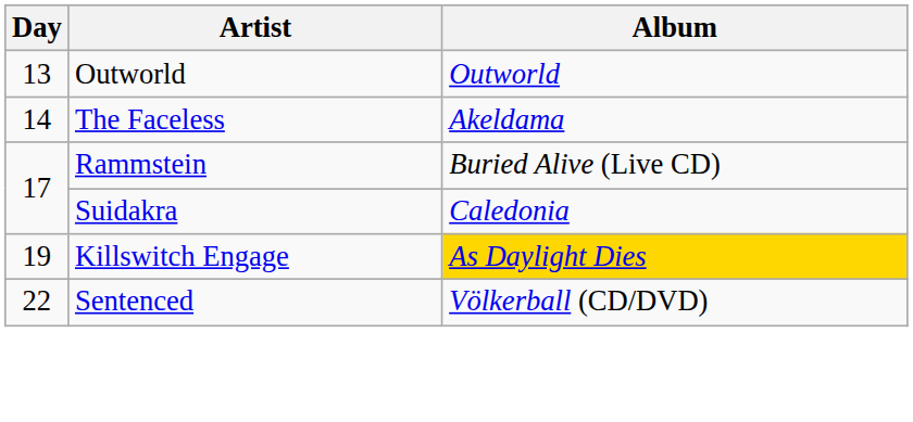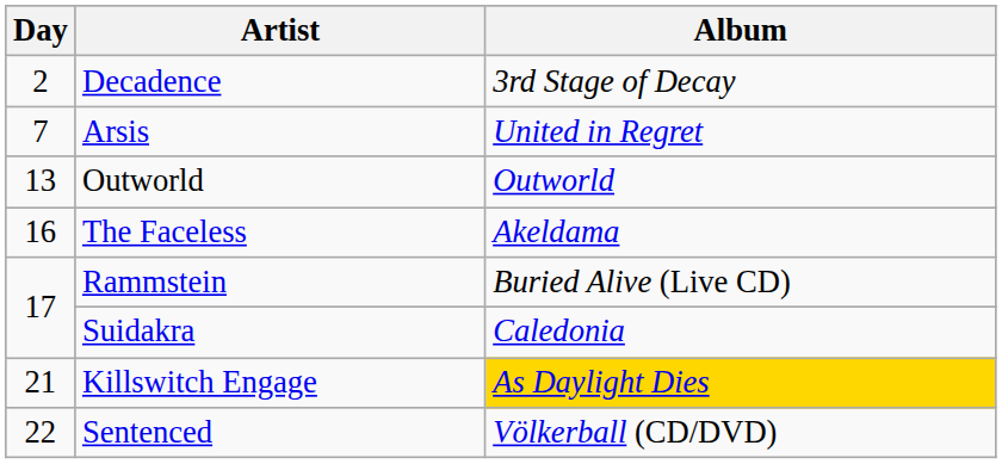+ row: 2 | Decadence | 3rd Stage of Decay
+ row: 7 | Arsis | United in Regret
The Faceless | Day: 14 -> 16
Killswitch Engage | Day: 19 -> 21
